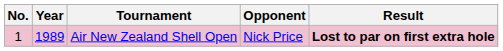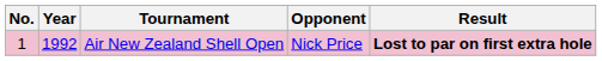Air New Zealand Shell Open | Year: 1989 -> 1992
